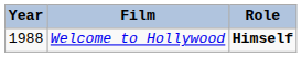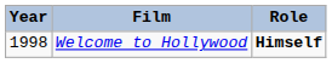Welcome to Hollywood | Year: 1988 -> 1998
